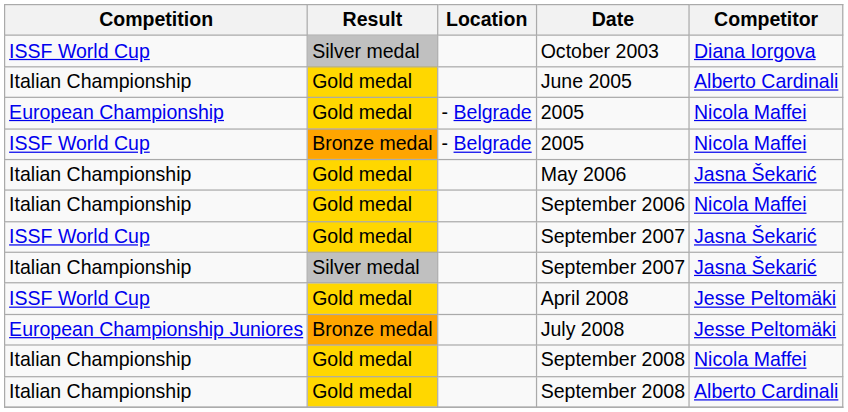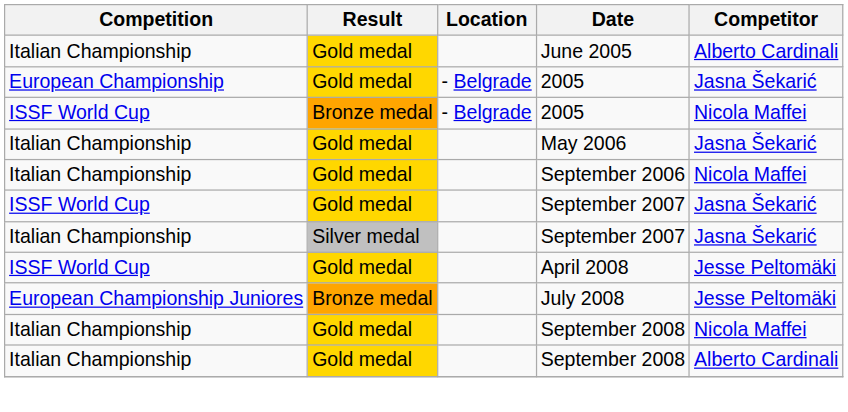- row: ISSF World Cup | Silver medal | October 2003 | Diana Iorgova
Gold medal / 2005 | Competitor: Nicola Maffei -> Jasna Šekarić
